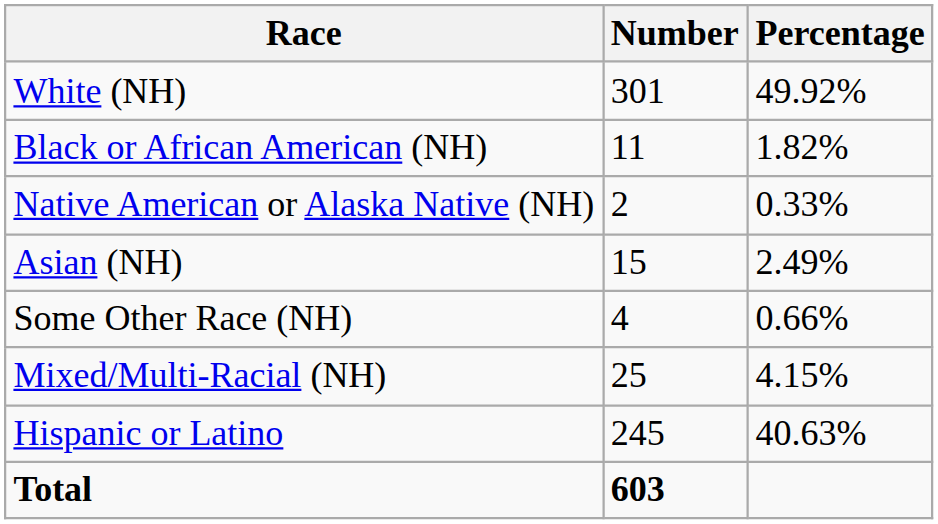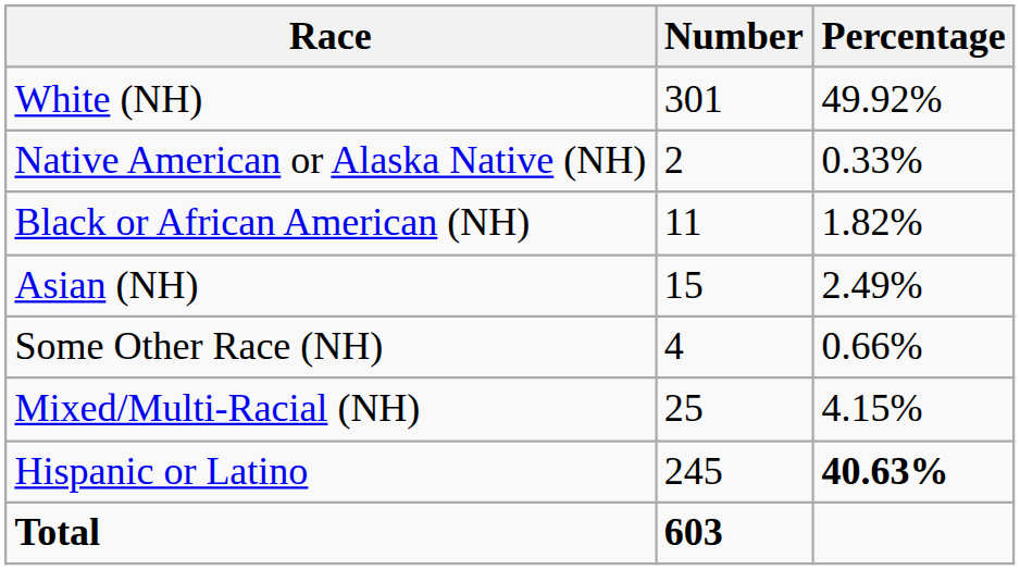rows swapped: Black or African American (NH) <-> Native American or Alaska Native (NH)
Hispanic or Latino | Percentage: normal -> bold
